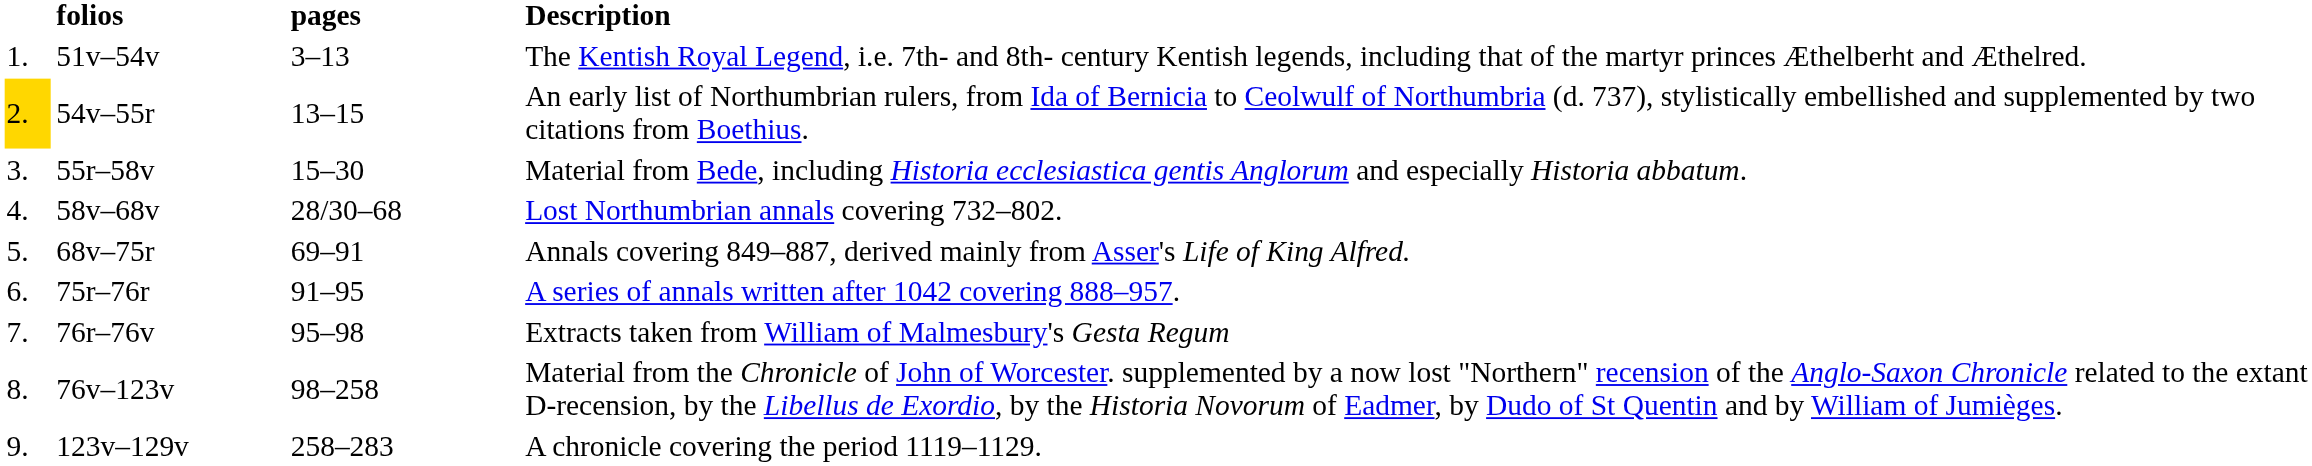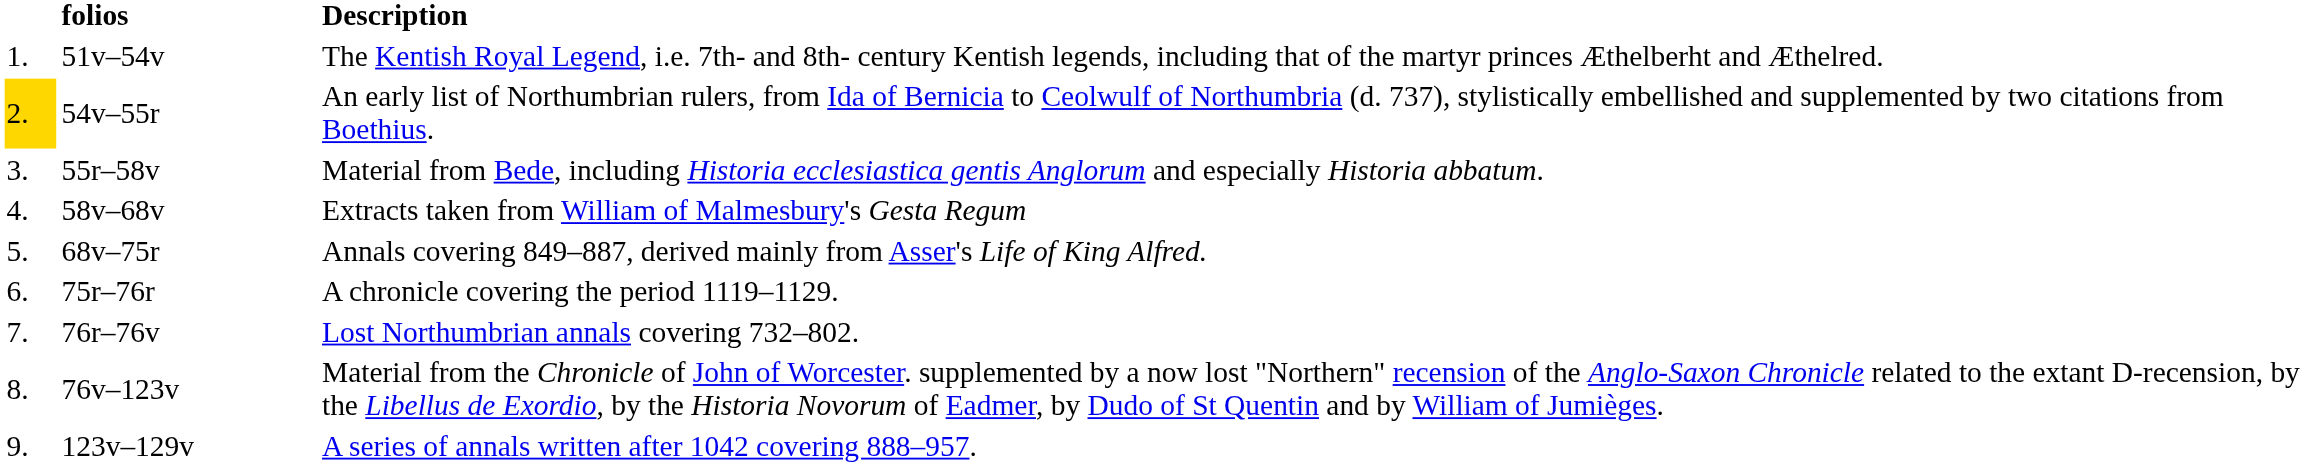- column: pages | 3–13 | 13–15 | 15–30 | 28/30–68 | 69–91 | 91–95 | 95–98 | 98–258 | 258–283
58v–68v | Description: Lost Northumbrian annals covering 732–802. -> Extracts taken from William of Malmesbury's Gesta Regum
75r–76r | Description: A series of annals written after 1042 covering 888–957. -> A chronicle covering the period 1119–1129.
76r–76v | Description: Extracts taken from William of Malmesbury's Gesta Regum -> Lost Northumbrian annals covering 732–802.
123v–129v | Description: A chronicle covering the period 1119–1129. -> A series of annals written after 1042 covering 888–957.
